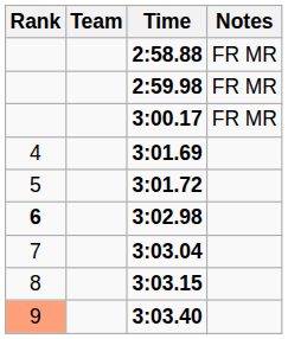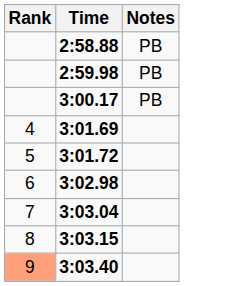- column: Team
2:58.88 | Notes: FR MR -> PB
2:59.98 | Notes: FR MR -> PB
3:00.17 | Notes: FR MR -> PB
3:02.98 | Rank: bold -> normal
